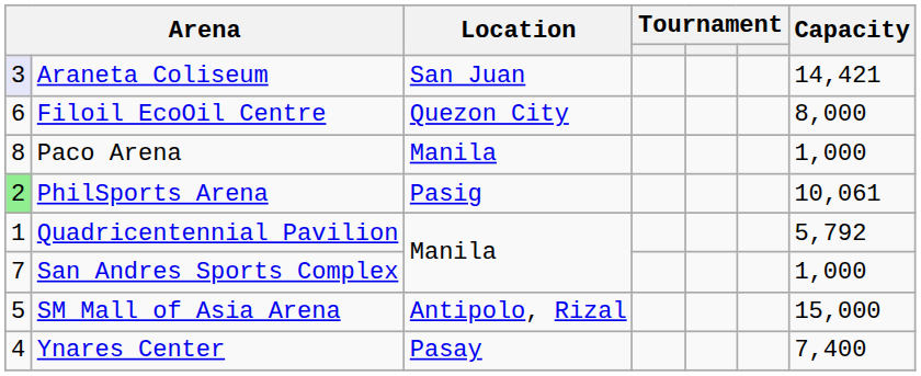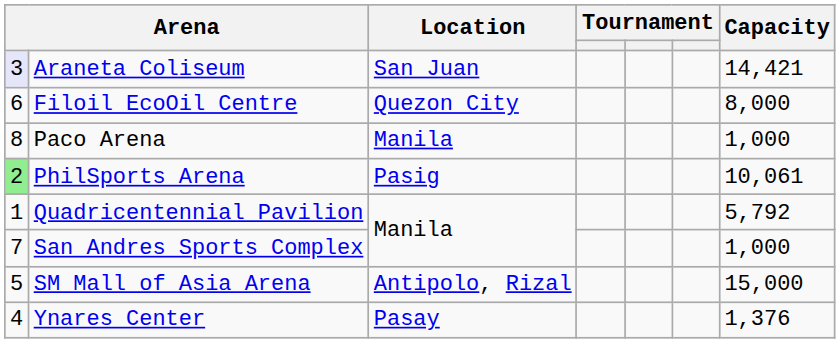Ynares Center | Capacity: 7,400 -> 1,376
